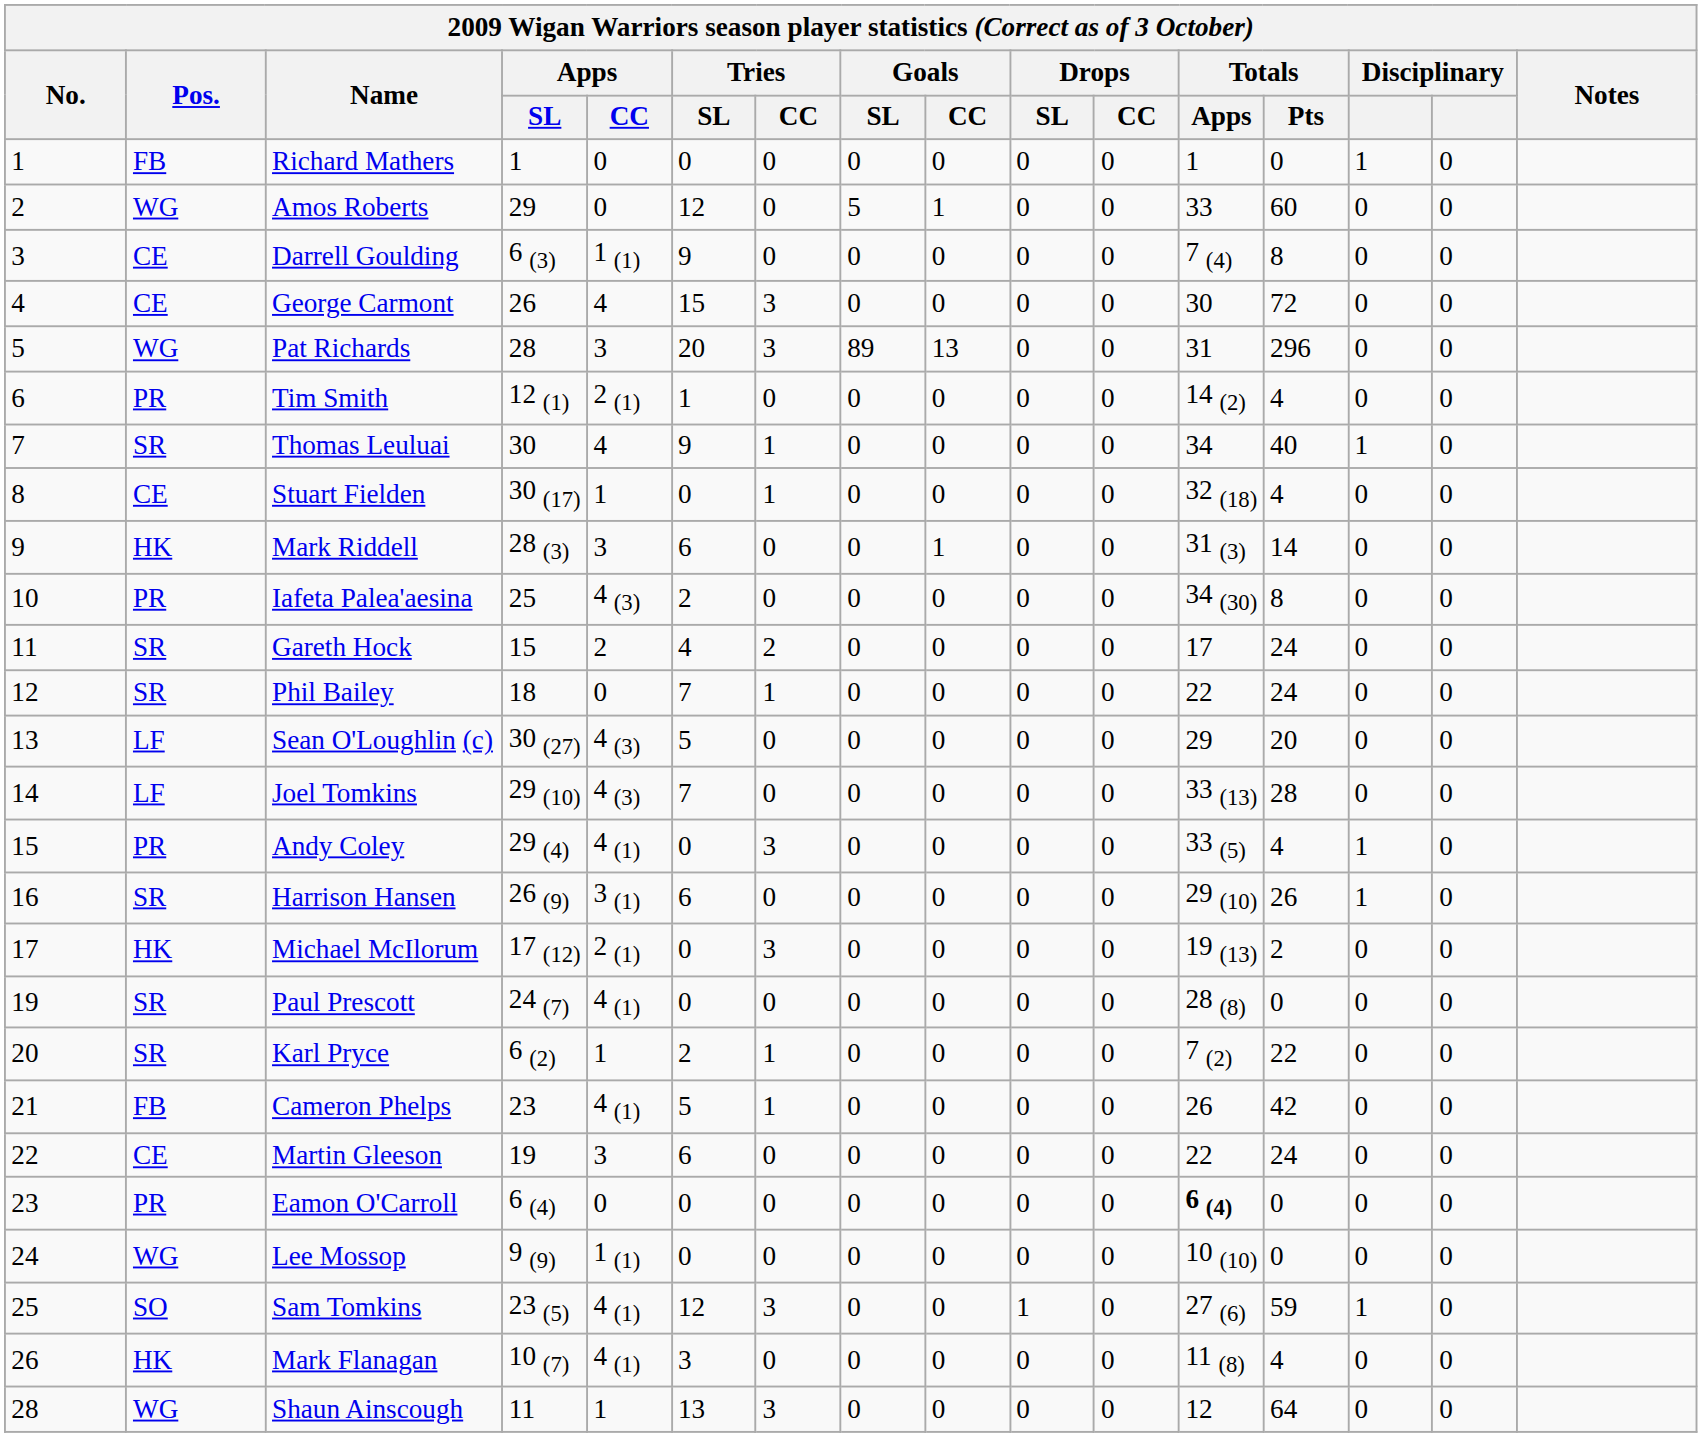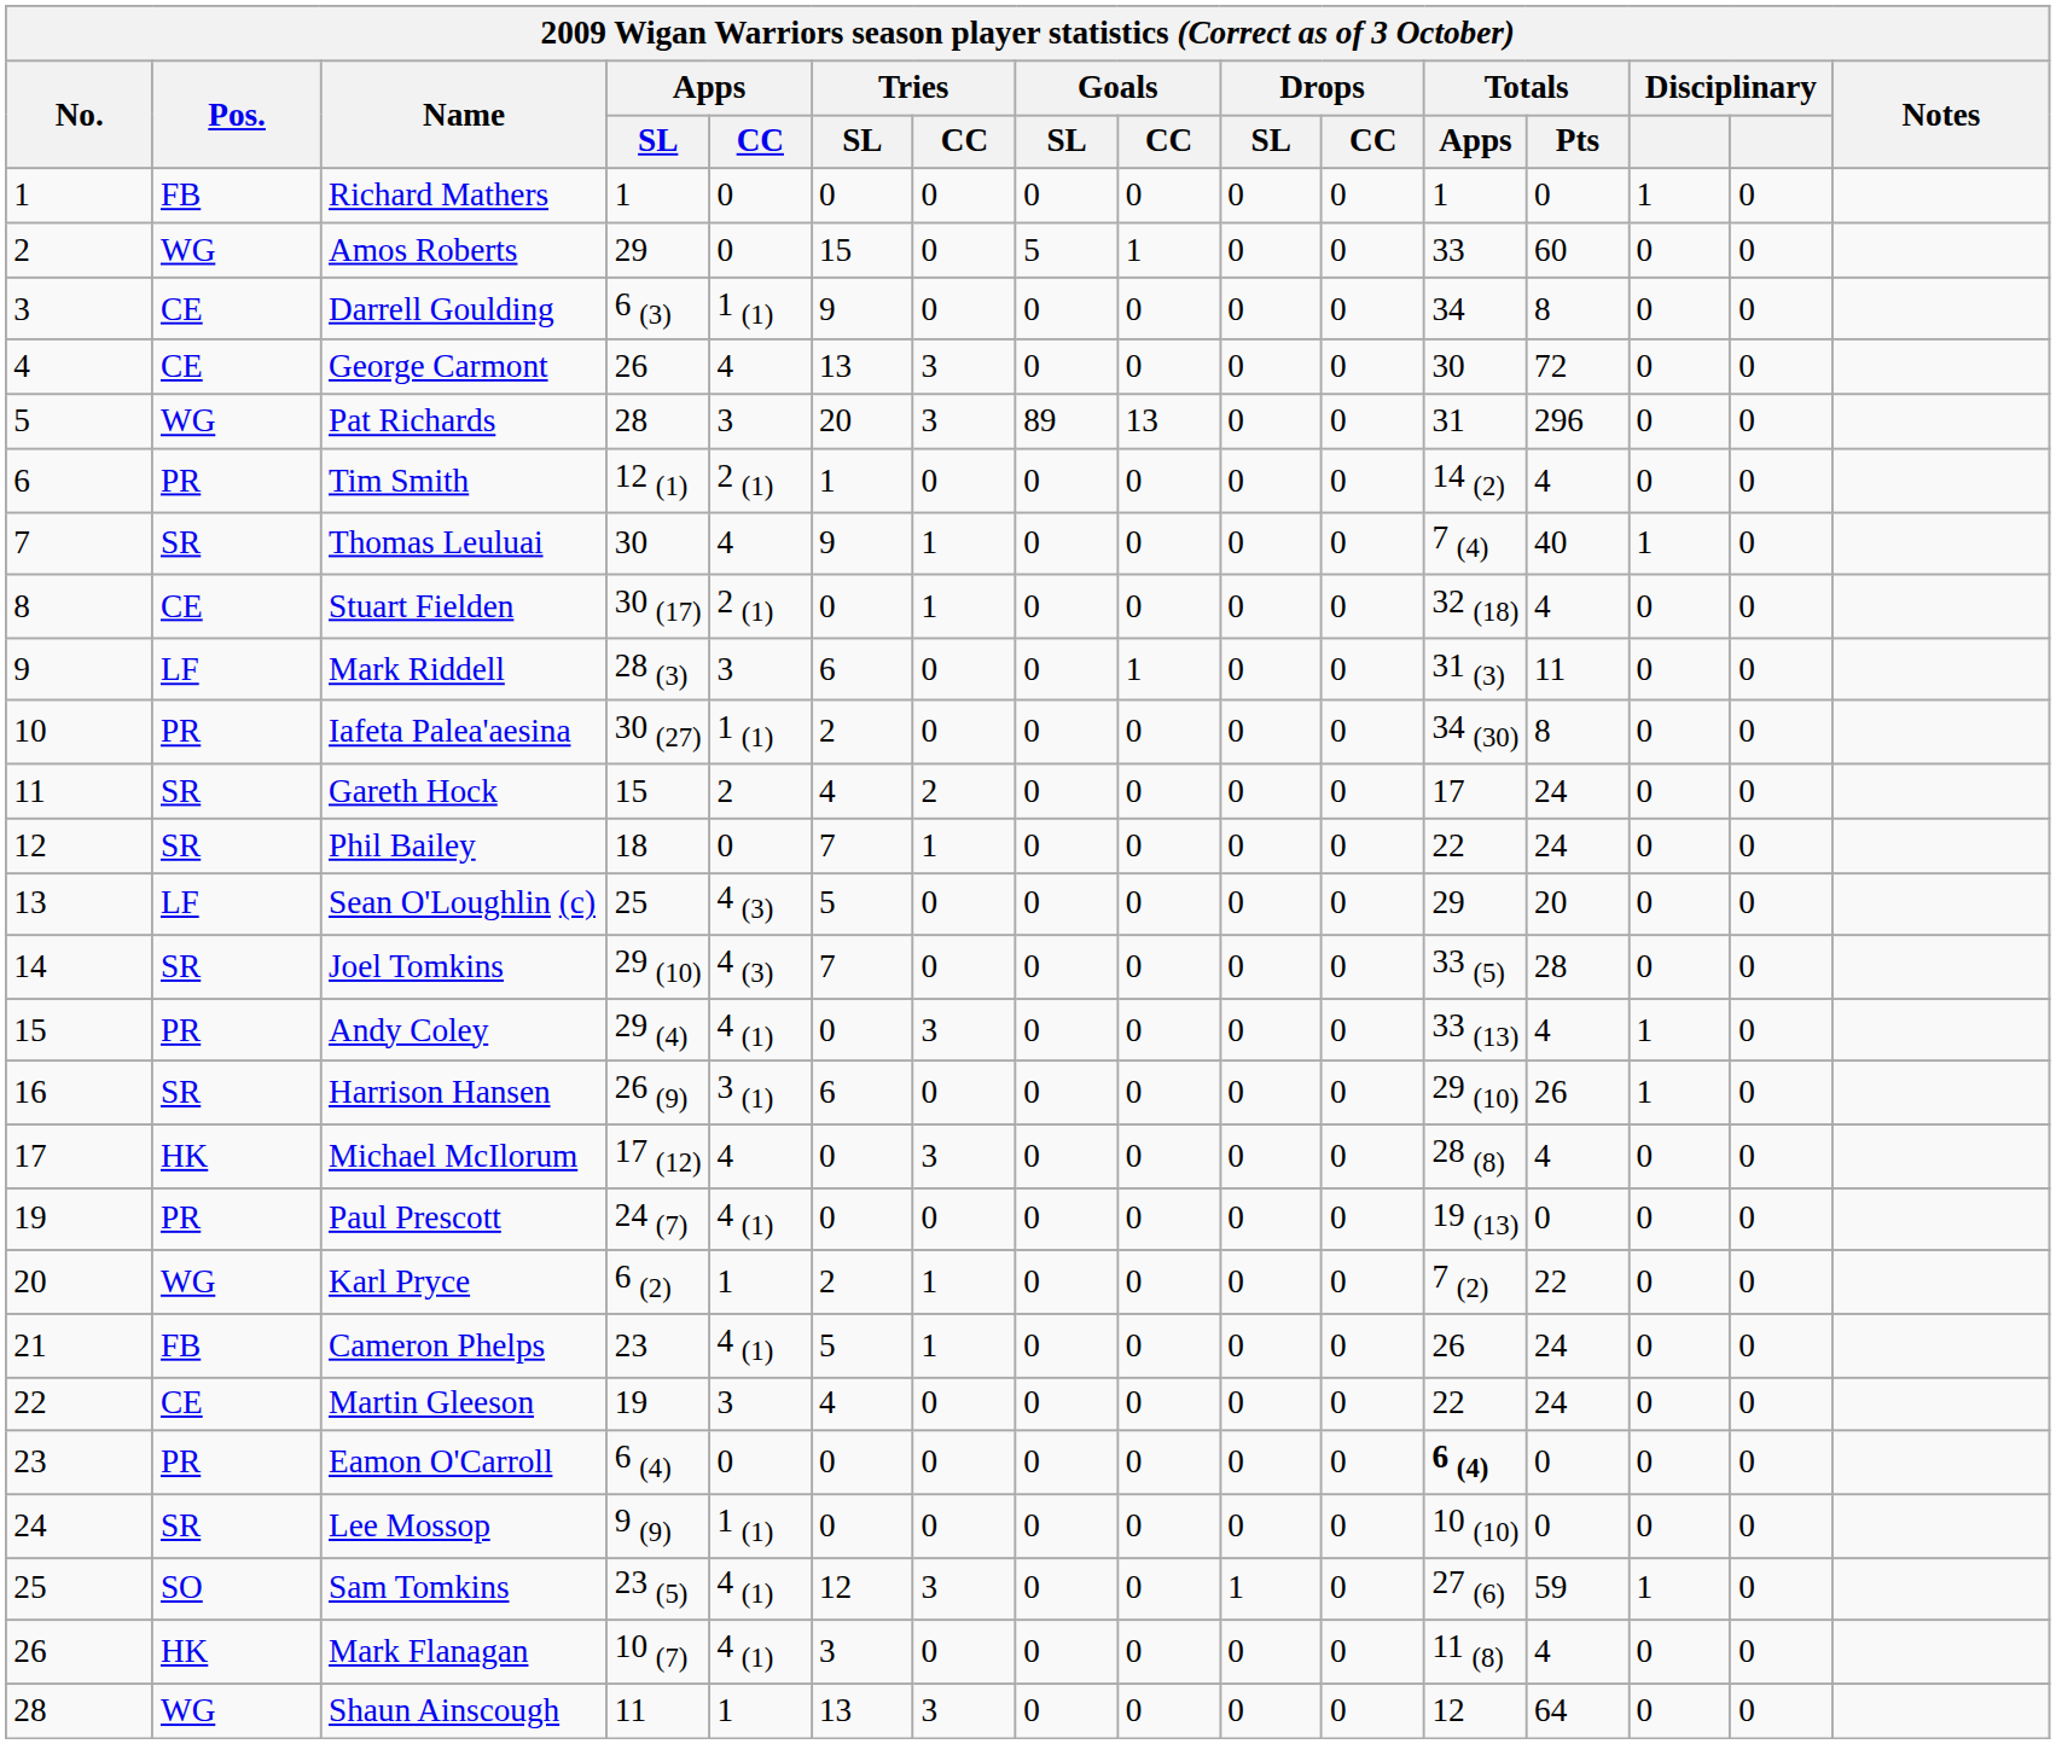Amos Roberts | Tries / SL: 12 -> 15
Darrell Goulding | Totals / Apps: 7 (4) -> 34
George Carmont | Tries / SL: 15 -> 13
Thomas Leuluai | Totals / Apps: 34 -> 7 (4)
Stuart Fielden | Apps / CC: 1 -> 2 (1)
Mark Riddell | Pos.: HK -> LF
Mark Riddell | Totals / Pts: 14 -> 11
Iafeta Palea'aesina | Apps / SL: 25 -> 30 (27)
Iafeta Palea'aesina | Apps / CC: 4 (3) -> 1 (1)
Sean O'Loughlin (c) | Apps / SL: 30 (27) -> 25
Joel Tomkins | Pos.: LF -> SR
Joel Tomkins | Totals / Apps: 33 (13) -> 33 (5)
Andy Coley | Totals / Apps: 33 (5) -> 33 (13)
Michael McIlorum | Apps / CC: 2 (1) -> 4
Michael McIlorum | Totals / Apps: 19 (13) -> 28 (8)
Michael McIlorum | Totals / Pts: 2 -> 4
Paul Prescott | Pos.: SR -> PR
Paul Prescott | Totals / Apps: 28 (8) -> 19 (13)
Karl Pryce | Pos.: SR -> WG
Cameron Phelps | Totals / Pts: 42 -> 24
Martin Gleeson | Tries / SL: 6 -> 4
Lee Mossop | Pos.: WG -> SR
